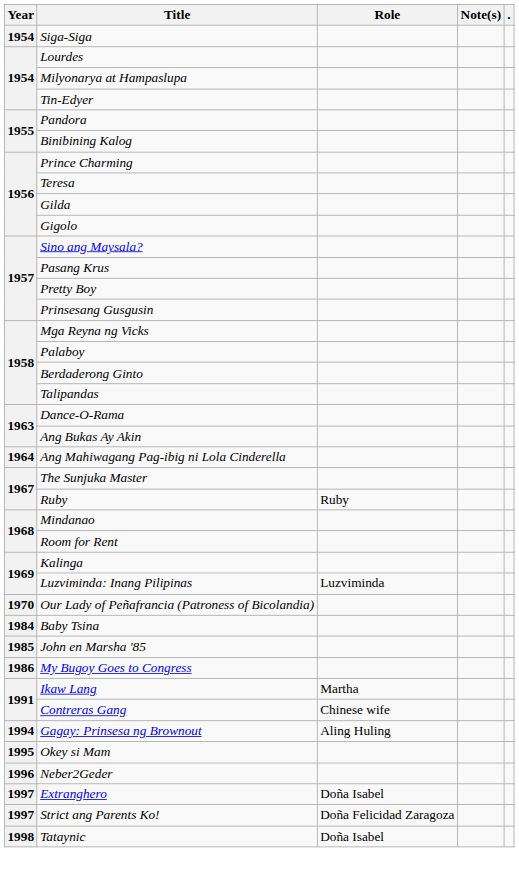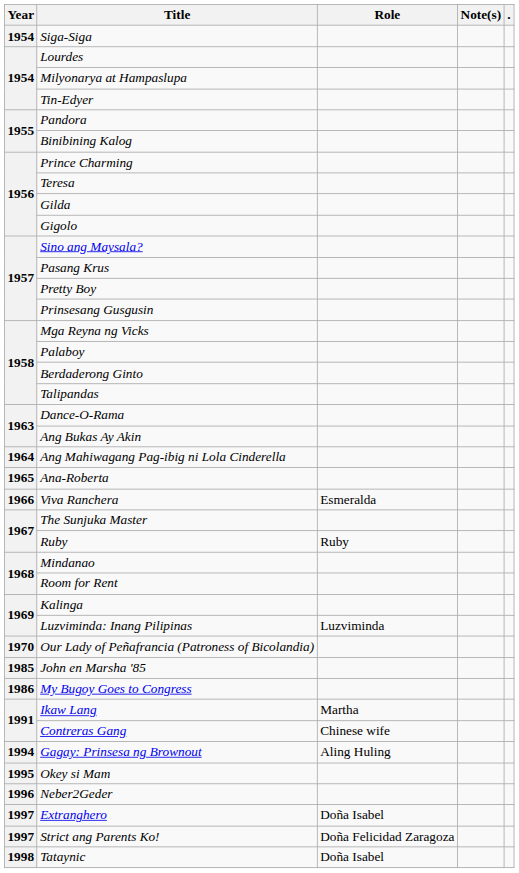+ row: 1965 | Ana-Roberta
+ row: 1966 | Viva Ranchera | Esmeralda
- row: 1984 | Baby Tsina
